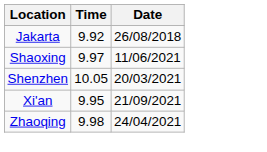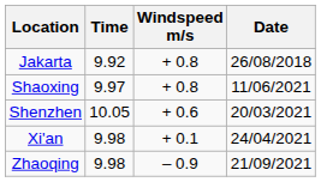+ column: Windspeed m/s | + 0.8 | + 0.8 | + 0.6 | + 0.1 | – 0.9
Xi'an | Time: 9.95 -> 9.98
Xi'an | Date: 21/09/2021 -> 24/04/2021
Zhaoqing | Date: 24/04/2021 -> 21/09/2021
